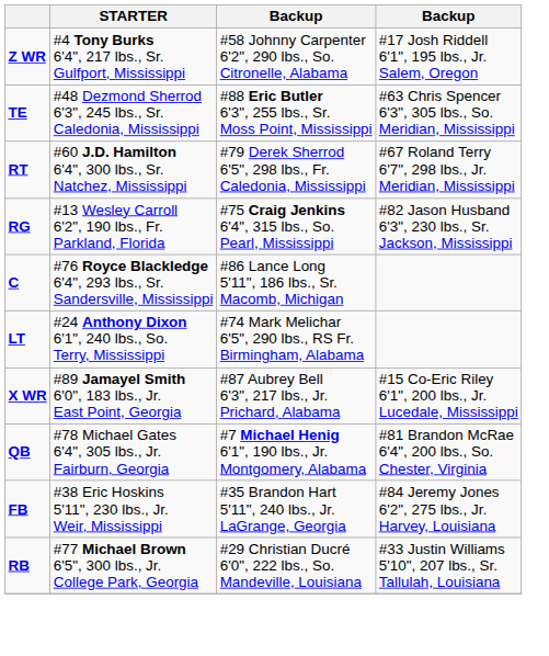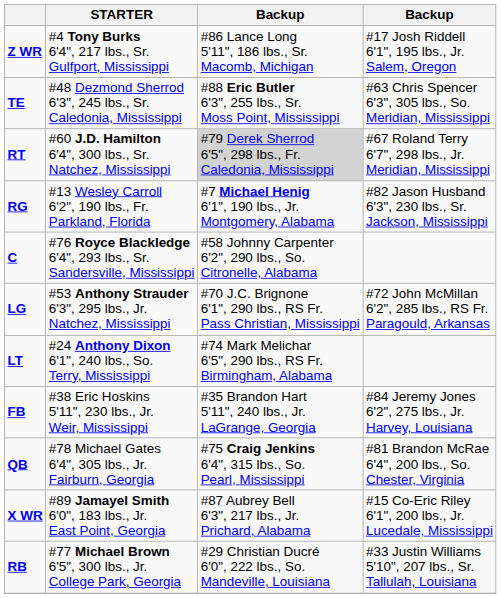Z WR | column 3: #58 Johnny Carpenter 6'2", 290 lbs., So. Citronelle, Alabama -> #86 Lance Long 5'11", 186 lbs., Sr. Macomb, Michigan
RT | column 3: no background -> lightgrey background
RG | column 3: #75 Craig Jenkins 6'4", 315 lbs., So. Pearl, Mississippi -> #7 Michael Henig 6'1", 190 lbs., Jr. Montgomery, Alabama
C | column 3: #86 Lance Long 5'11", 186 lbs., Sr. Macomb, Michigan -> #58 Johnny Carpenter 6'2", 290 lbs., So. Citronelle, Alabama
+ row: LG | #53 Anthony Strauder 6'3", 295 lbs., Jr. Natchez, Mississippi | #70 J.C. Brignone 6'1", 290 lbs., RS Fr. Pass Christian, Mississippi | #72 John McMillan 6'2", 285 lbs., RS Fr. Paragould, Arkansas
rows swapped: X WR <-> FB
QB | column 3: #7 Michael Henig 6'1", 190 lbs., Jr. Montgomery, Alabama -> #75 Craig Jenkins 6'4", 315 lbs., So. Pearl, Mississippi
